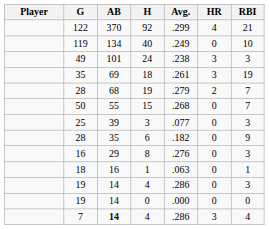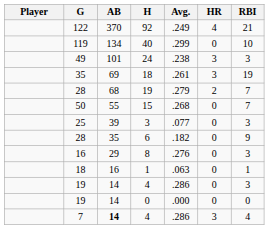92 | Avg.: .299 -> .249
40 | Avg.: .249 -> .299
